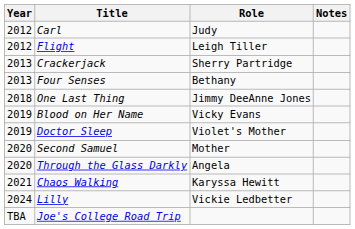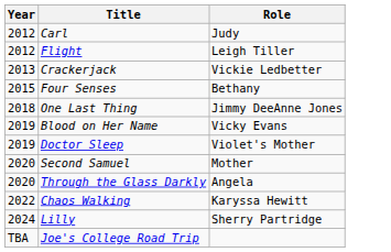- column: Notes
Crackerjack | Role: Sherry Partridge -> Vickie Ledbetter
Four Senses | Year: 2013 -> 2015
Chaos Walking | Year: 2021 -> 2022
Lilly | Role: Vickie Ledbetter -> Sherry Partridge
